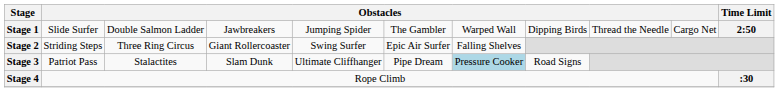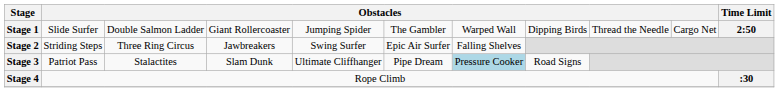Stage 1 | column 4: Jawbreakers -> Giant Rollercoaster
Stage 2 | column 4: Giant Rollercoaster -> Jawbreakers
